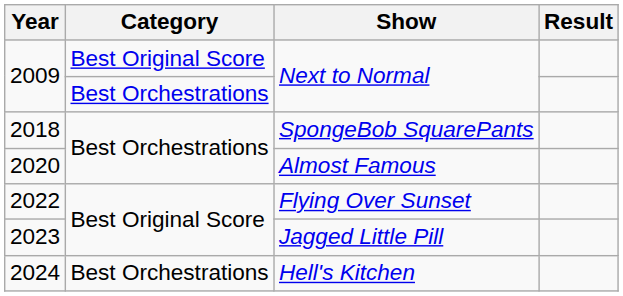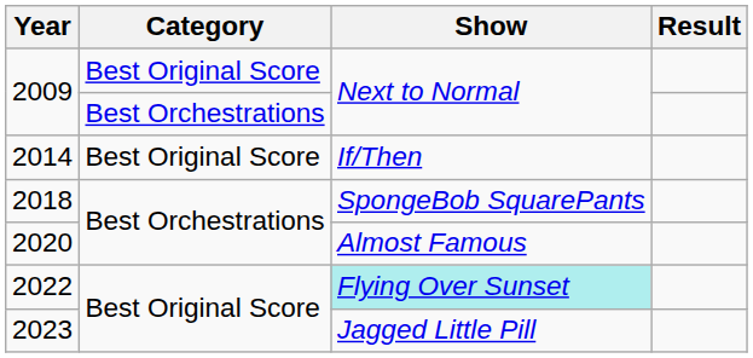+ row: 2014 | Best Original Score | If/Then
2022 | Show: no background -> paleturquoise background
- row: 2024 | Best Orchestrations | Hell's Kitchen
